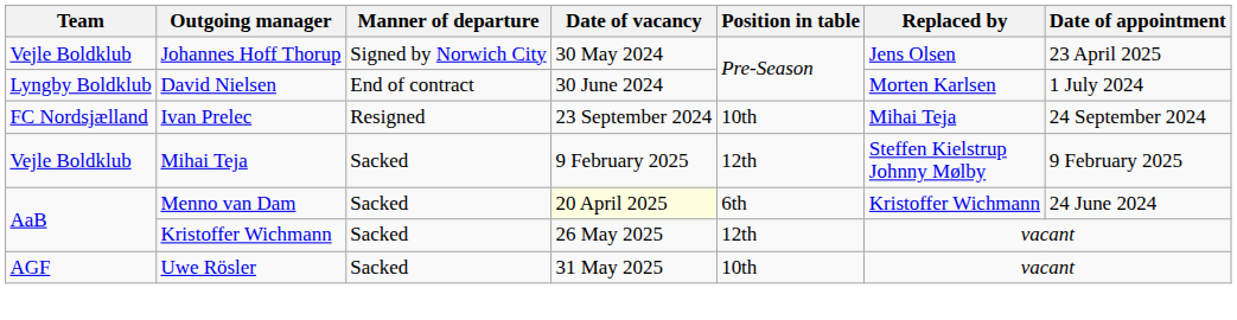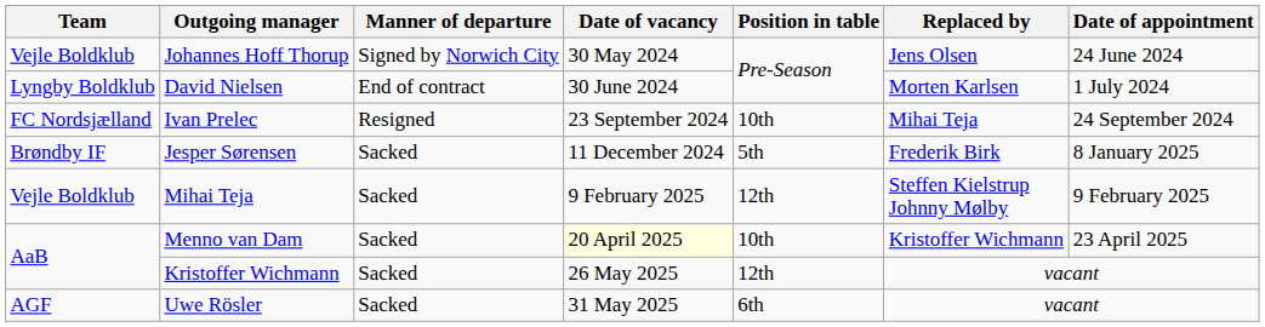Johannes Hoff Thorup | Date of appointment: 23 April 2025 -> 24 June 2024
+ row: Brøndby IF | Jesper Sørensen | Sacked | 11 December 2024 | 5th | Frederik Birk | 8 January 2025
Menno van Dam | Position in table: 6th -> 10th
Menno van Dam | Date of appointment: 24 June 2024 -> 23 April 2025
Uwe Rösler | Position in table: 10th -> 6th
